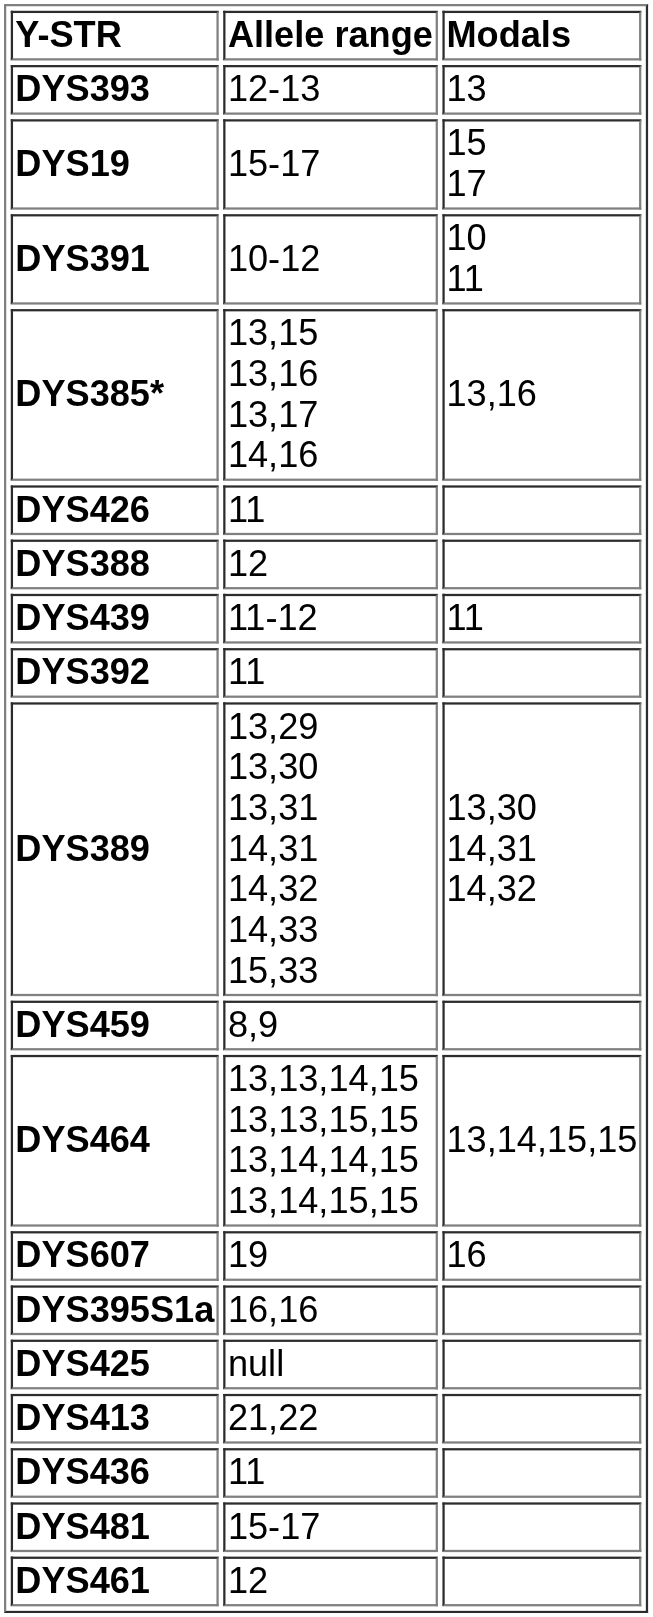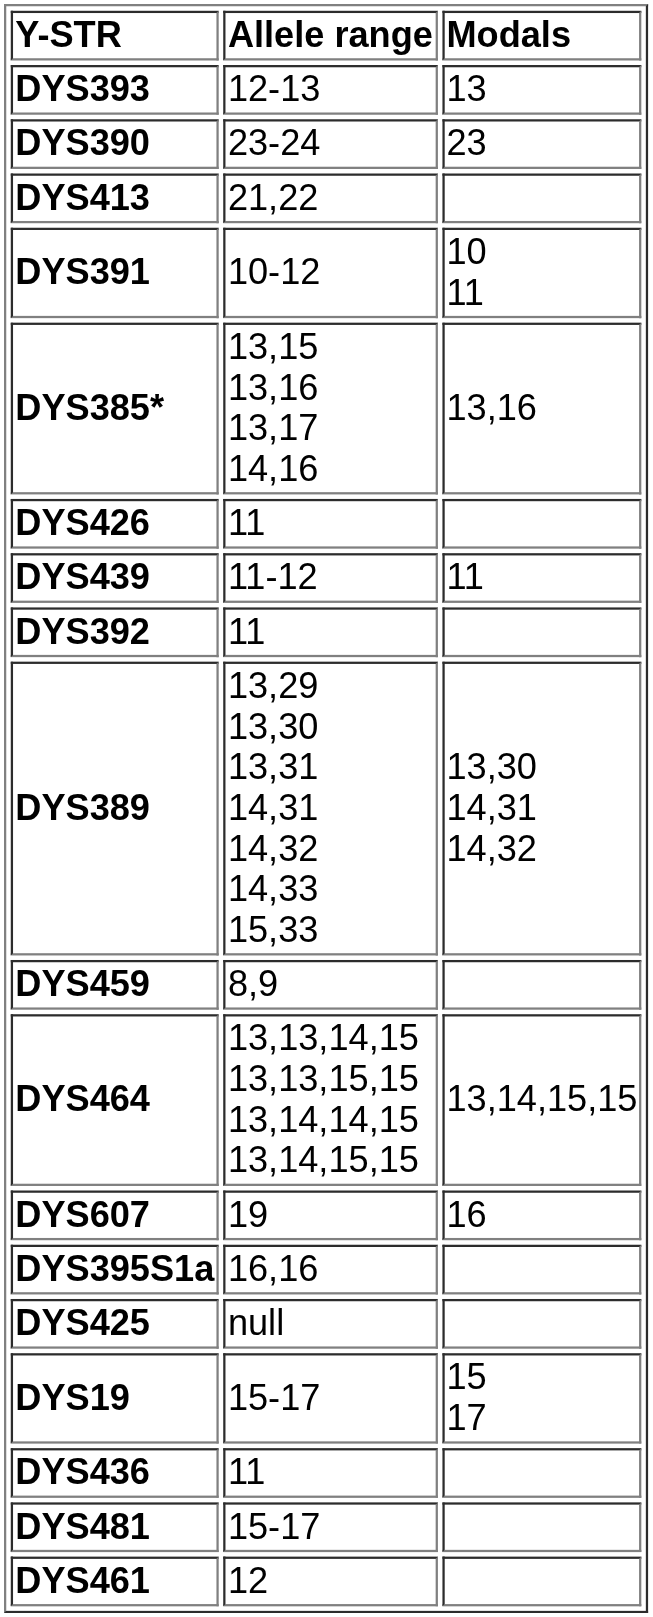+ row: DYS390 | 23-24 | 23
rows swapped: DYS19 <-> DYS413
- row: DYS388 | 12
